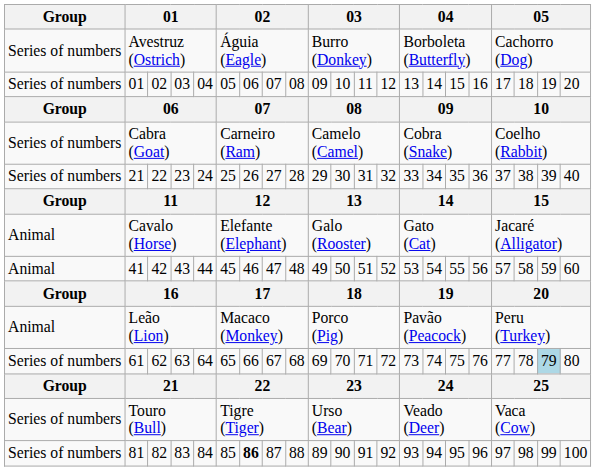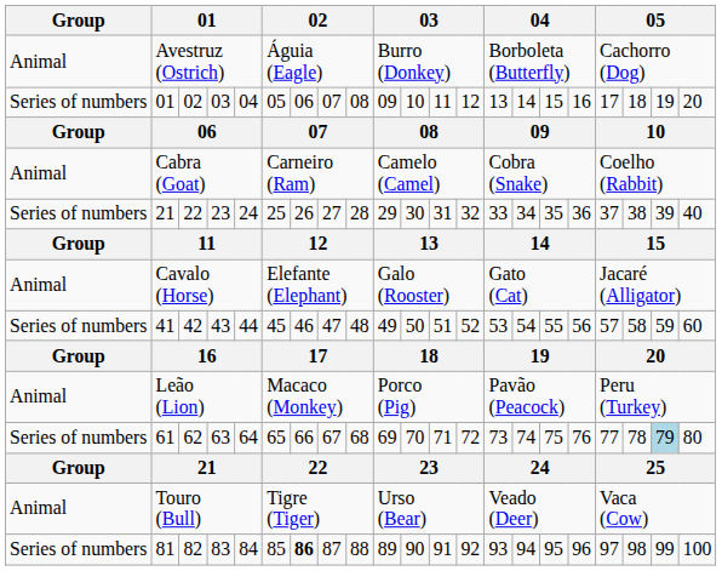Avestruz (Ostrich) | Group: Series of numbers -> Animal
Cabra (Goat) | Group: Series of numbers -> Animal
41 | Group: Animal -> Series of numbers
Touro (Bull) | Group: Series of numbers -> Animal
